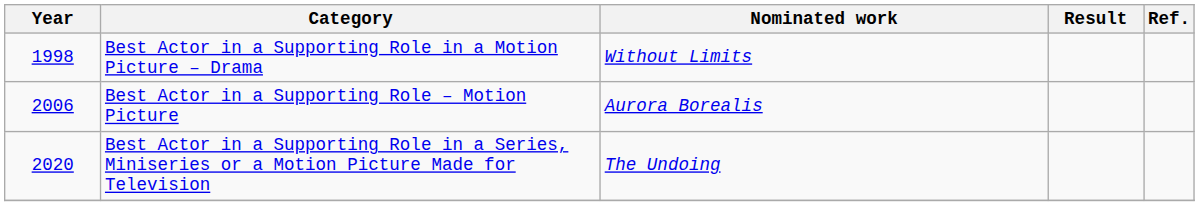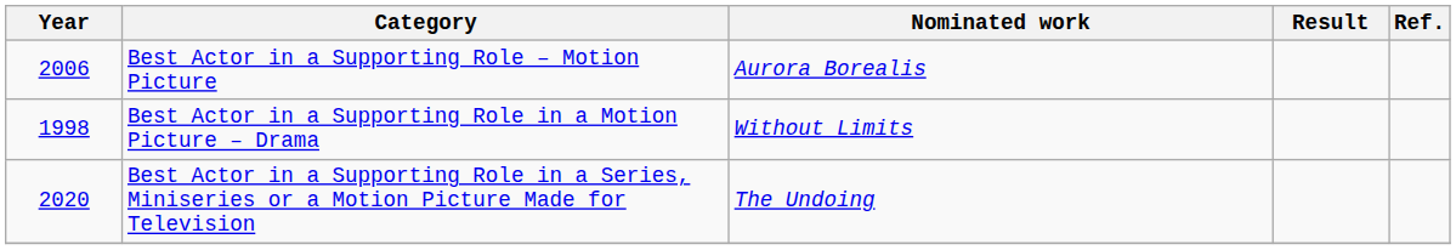rows swapped: Best Actor in a Supporting Role in a Motion Picture – Drama <-> Best Actor in a Supporting Role – Motion Picture
